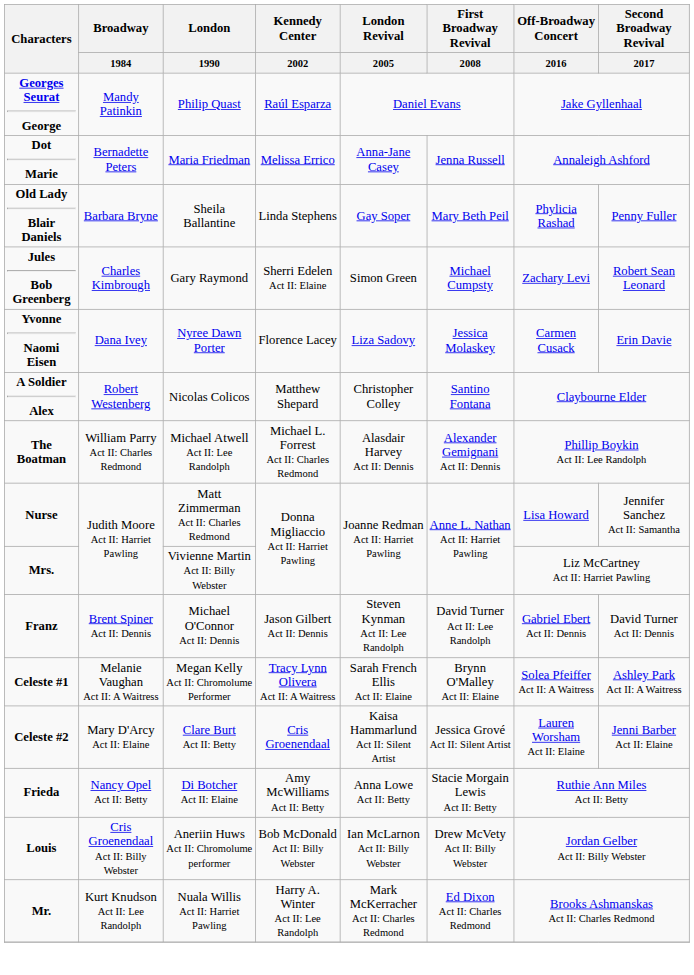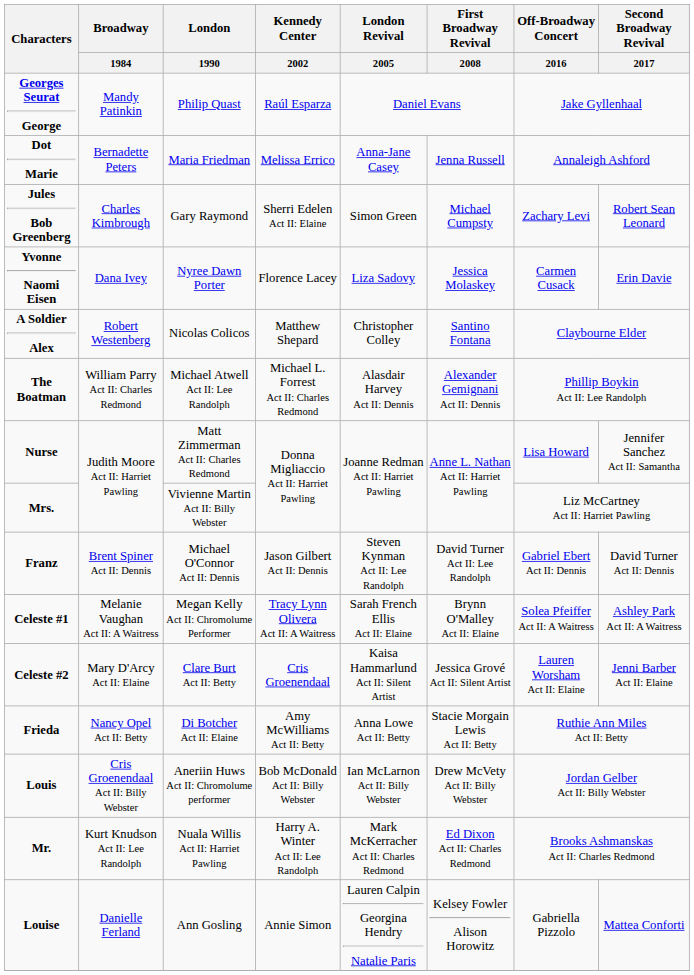- row: Old Lady Blair Daniels | Barbara Bryne | Sheila Ballantine | Linda Stephens | Gay Soper | Mary Beth Peil | Phylicia Rashad | Penny Fuller
+ row: Louise | Danielle Ferland | Ann Gosling | Annie Simon | Lauren Calpin Georgina Hendry Natalie Paris | Kelsey Fowler Alison Horowitz | Gabriella Pizzolo | Mattea Conforti
